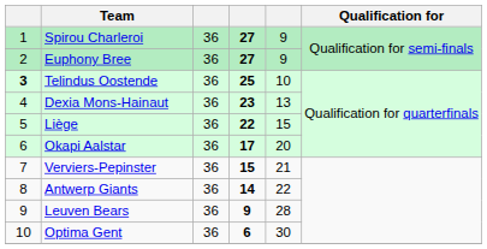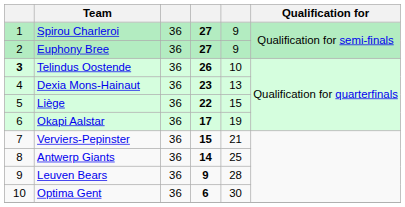Telindus Oostende | column 4: 25 -> 26
Okapi Aalstar | column 5: 20 -> 19
Antwerp Giants | column 5: 22 -> 25
